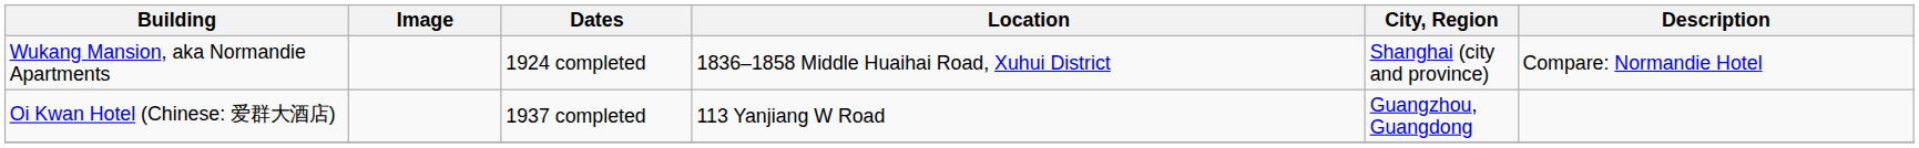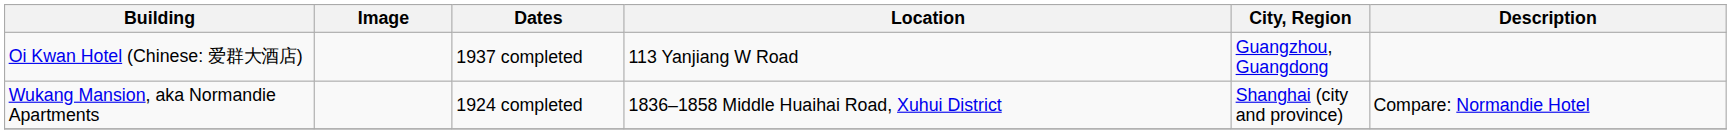rows swapped: Wukang Mansion, aka Normandie Apartments <-> Oi Kwan Hotel (Chinese: 爱群大酒店)
